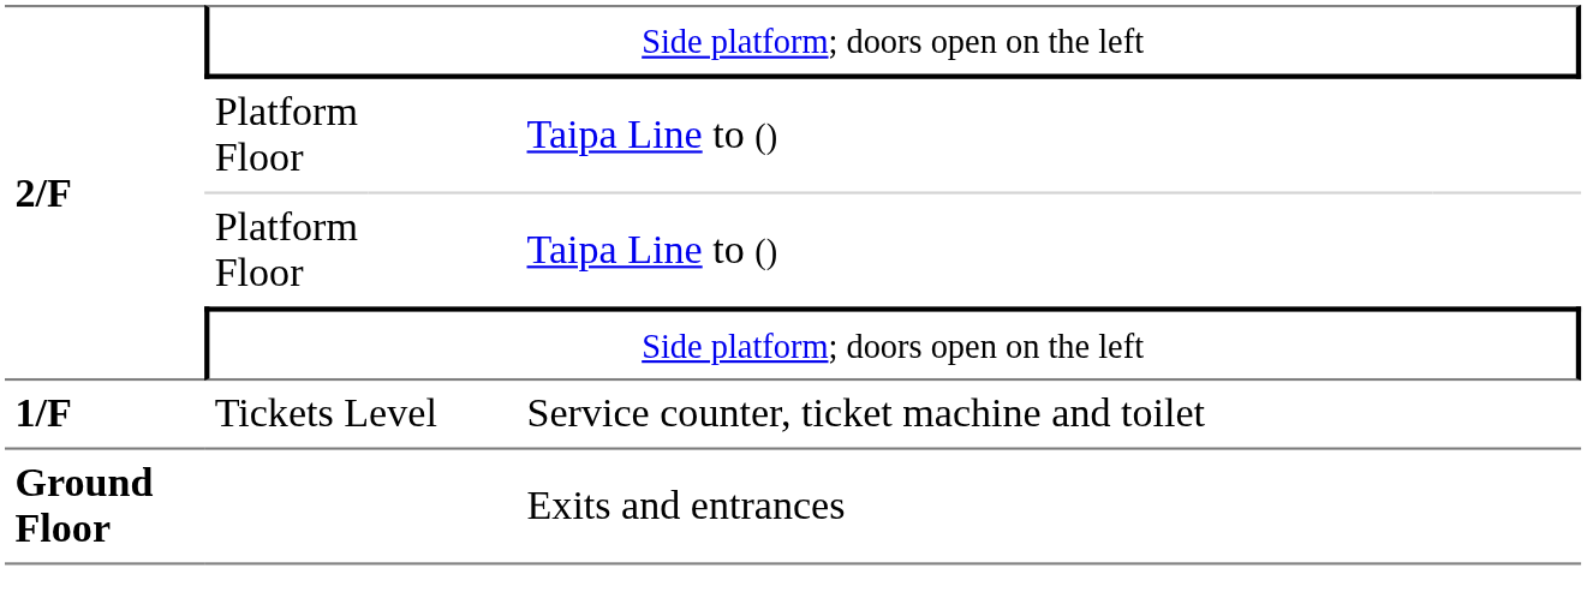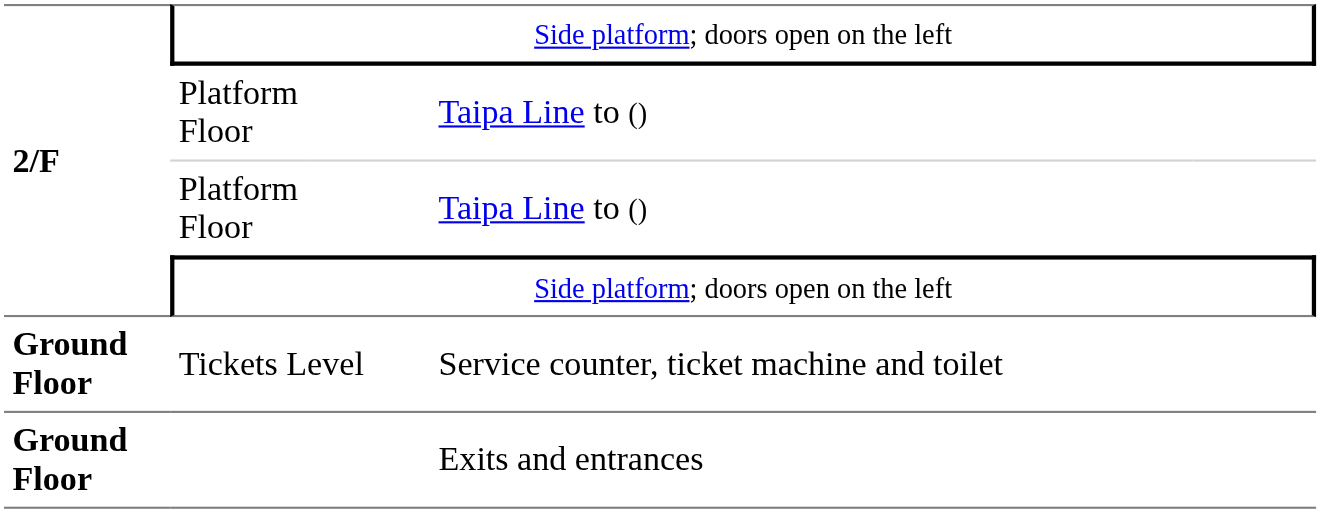Tickets Level | column 1: 1/F -> Ground Floor
